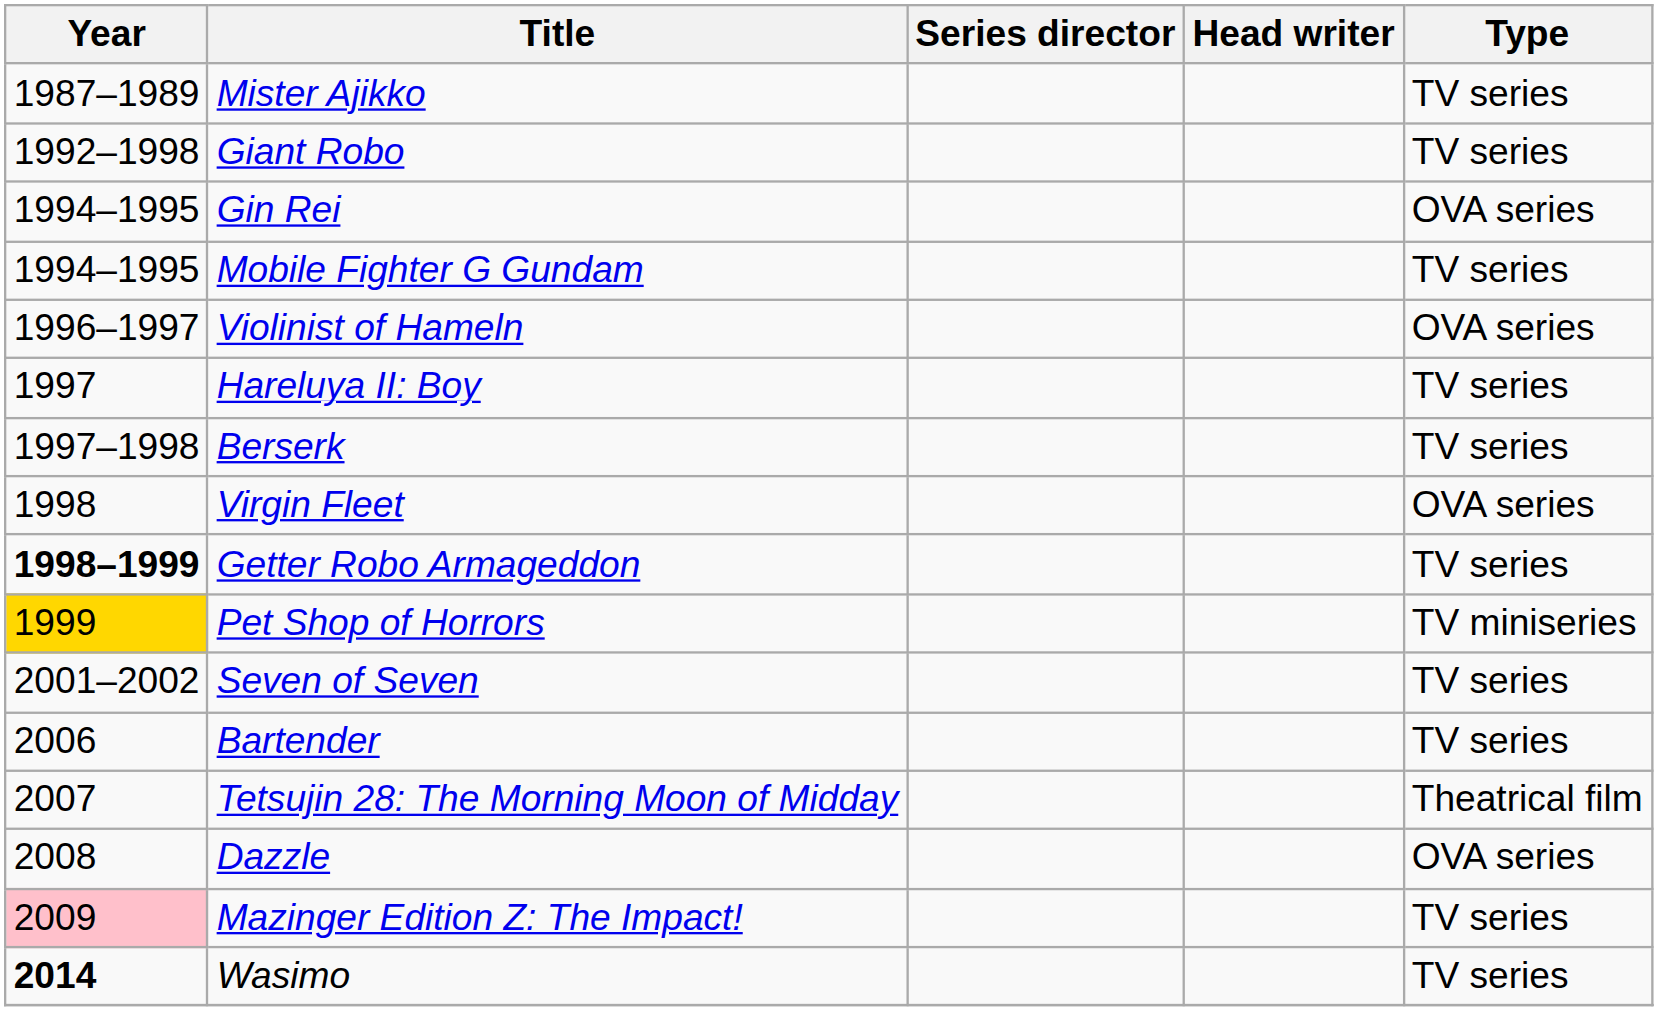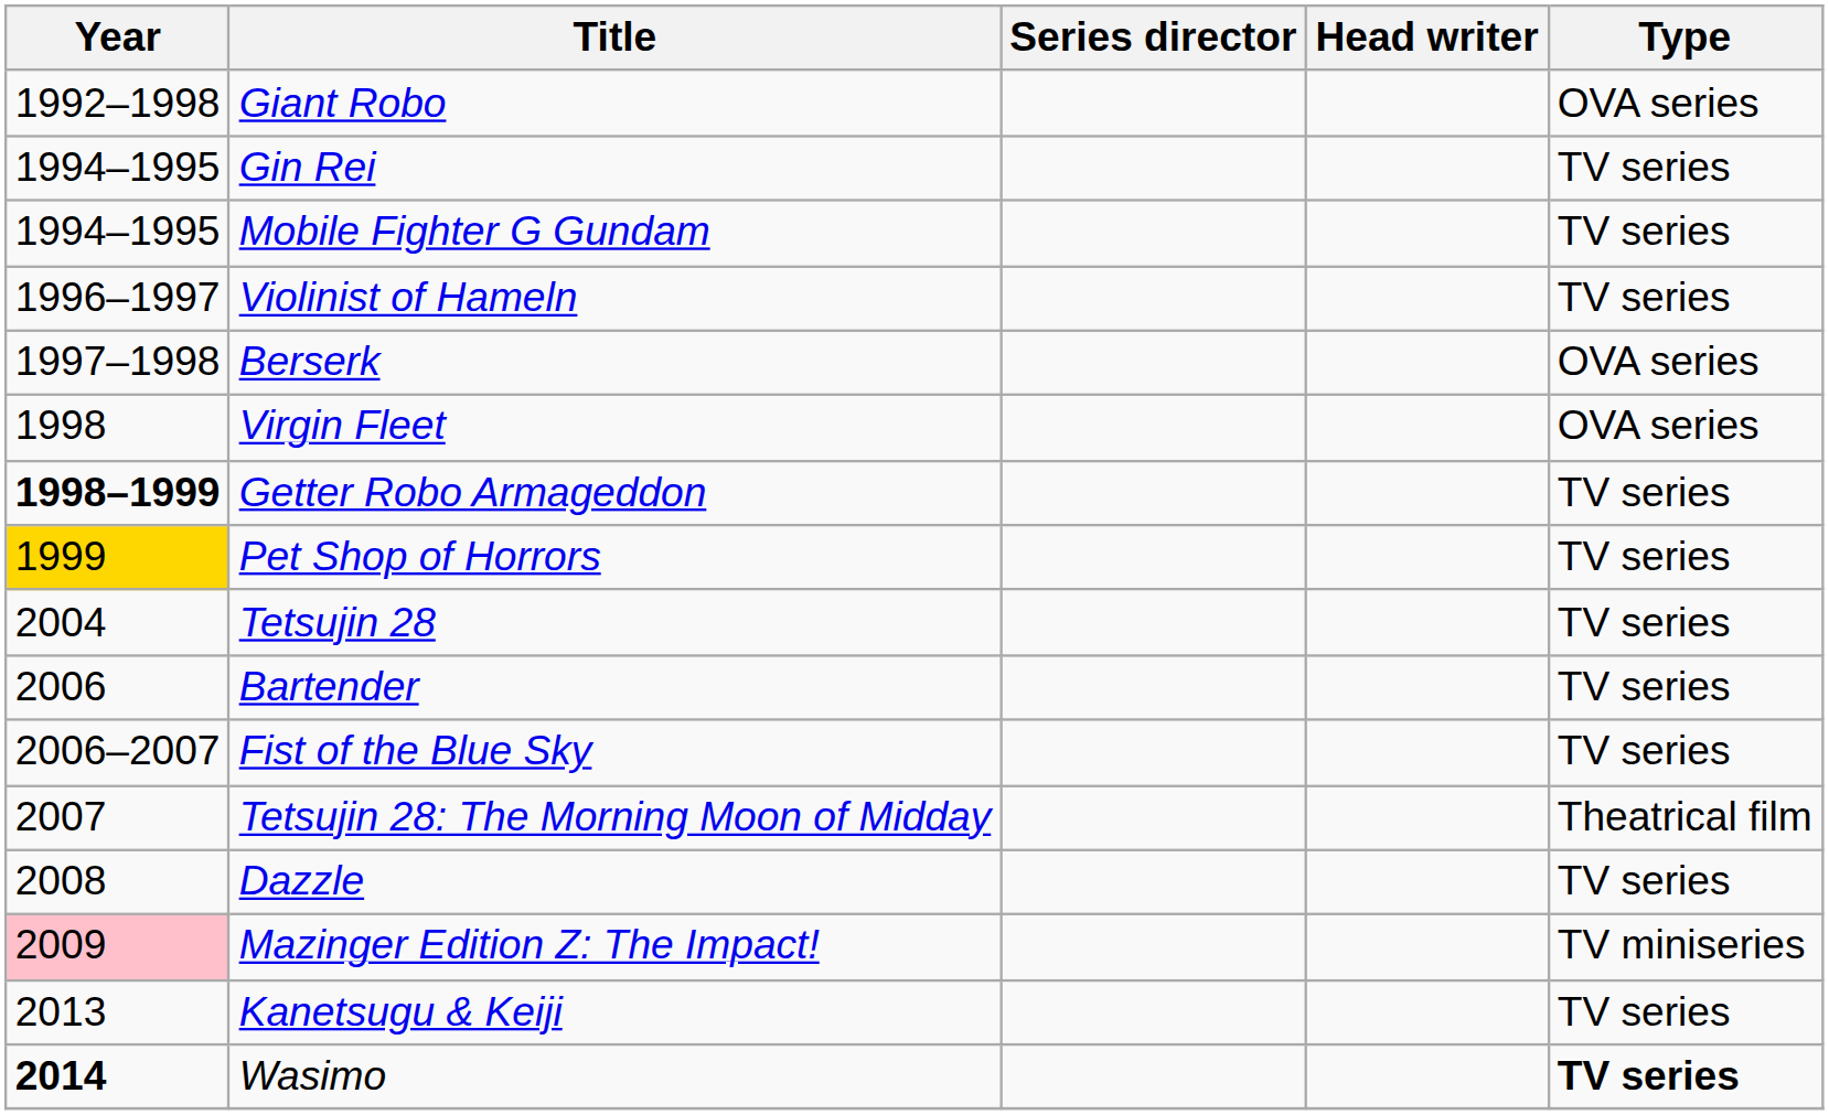- row: 1987–1989 | Mister Ajikko | TV series
Giant Robo | Type: TV series -> OVA series
Gin Rei | Type: OVA series -> TV series
Violinist of Hameln | Type: OVA series -> TV series
- row: 1997 | Hareluya II: Boy | TV series
Berserk | Type: TV series -> OVA series
Pet Shop of Horrors | Type: TV miniseries -> TV series
- row: 2001–2002 | Seven of Seven | TV series
+ row: 2004 | Tetsujin 28 | TV series
+ row: 2006–2007 | Fist of the Blue Sky | TV series
Dazzle | Type: OVA series -> TV series
Mazinger Edition Z: The Impact! | Type: TV series -> TV miniseries
+ row: 2013 | Kanetsugu & Keiji | TV series
Wasimo | Type: normal -> bold
